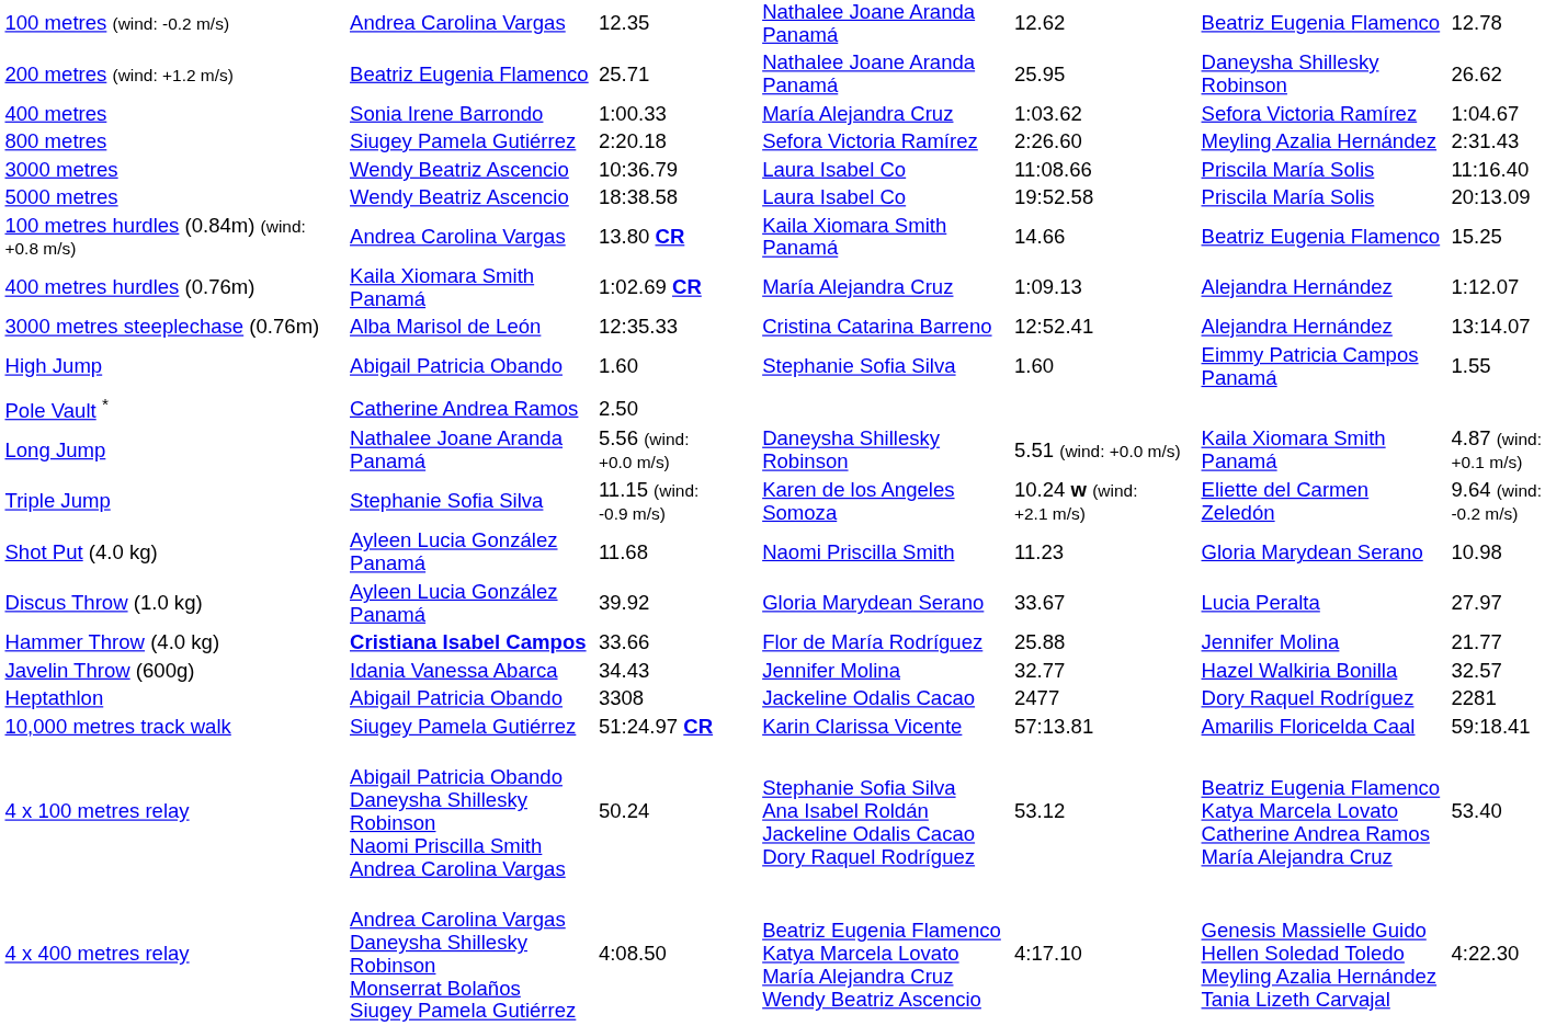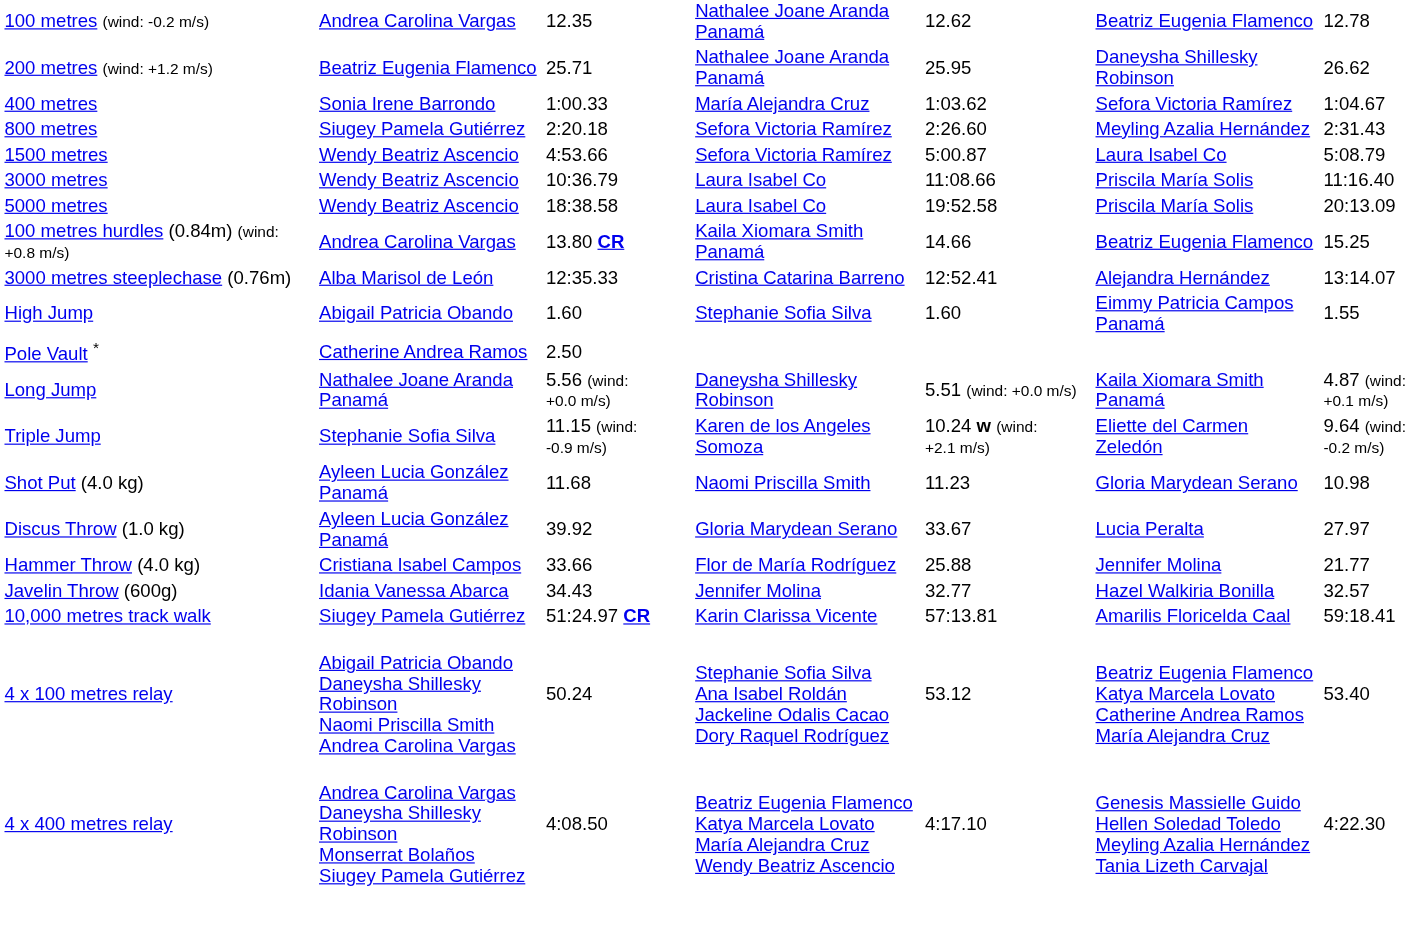+ row: 1500 metres | Wendy Beatriz Ascencio | 4:53.66 | Sefora Victoria Ramírez | 5:00.87 | Laura Isabel Co | 5:08.79
- row: 400 metres hurdles (0.76m) | Kaila Xiomara Smith Panamá | 1:02.69 CR | María Alejandra Cruz | 1:09.13 | Alejandra Hernández | 1:12.07
Hammer Throw (4.0 kg) | column 2: bold -> normal
- row: Heptathlon | Abigail Patricia Obando | 3308 | Jackeline Odalis Cacao | 2477 | Dory Raquel Rodríguez | 2281
